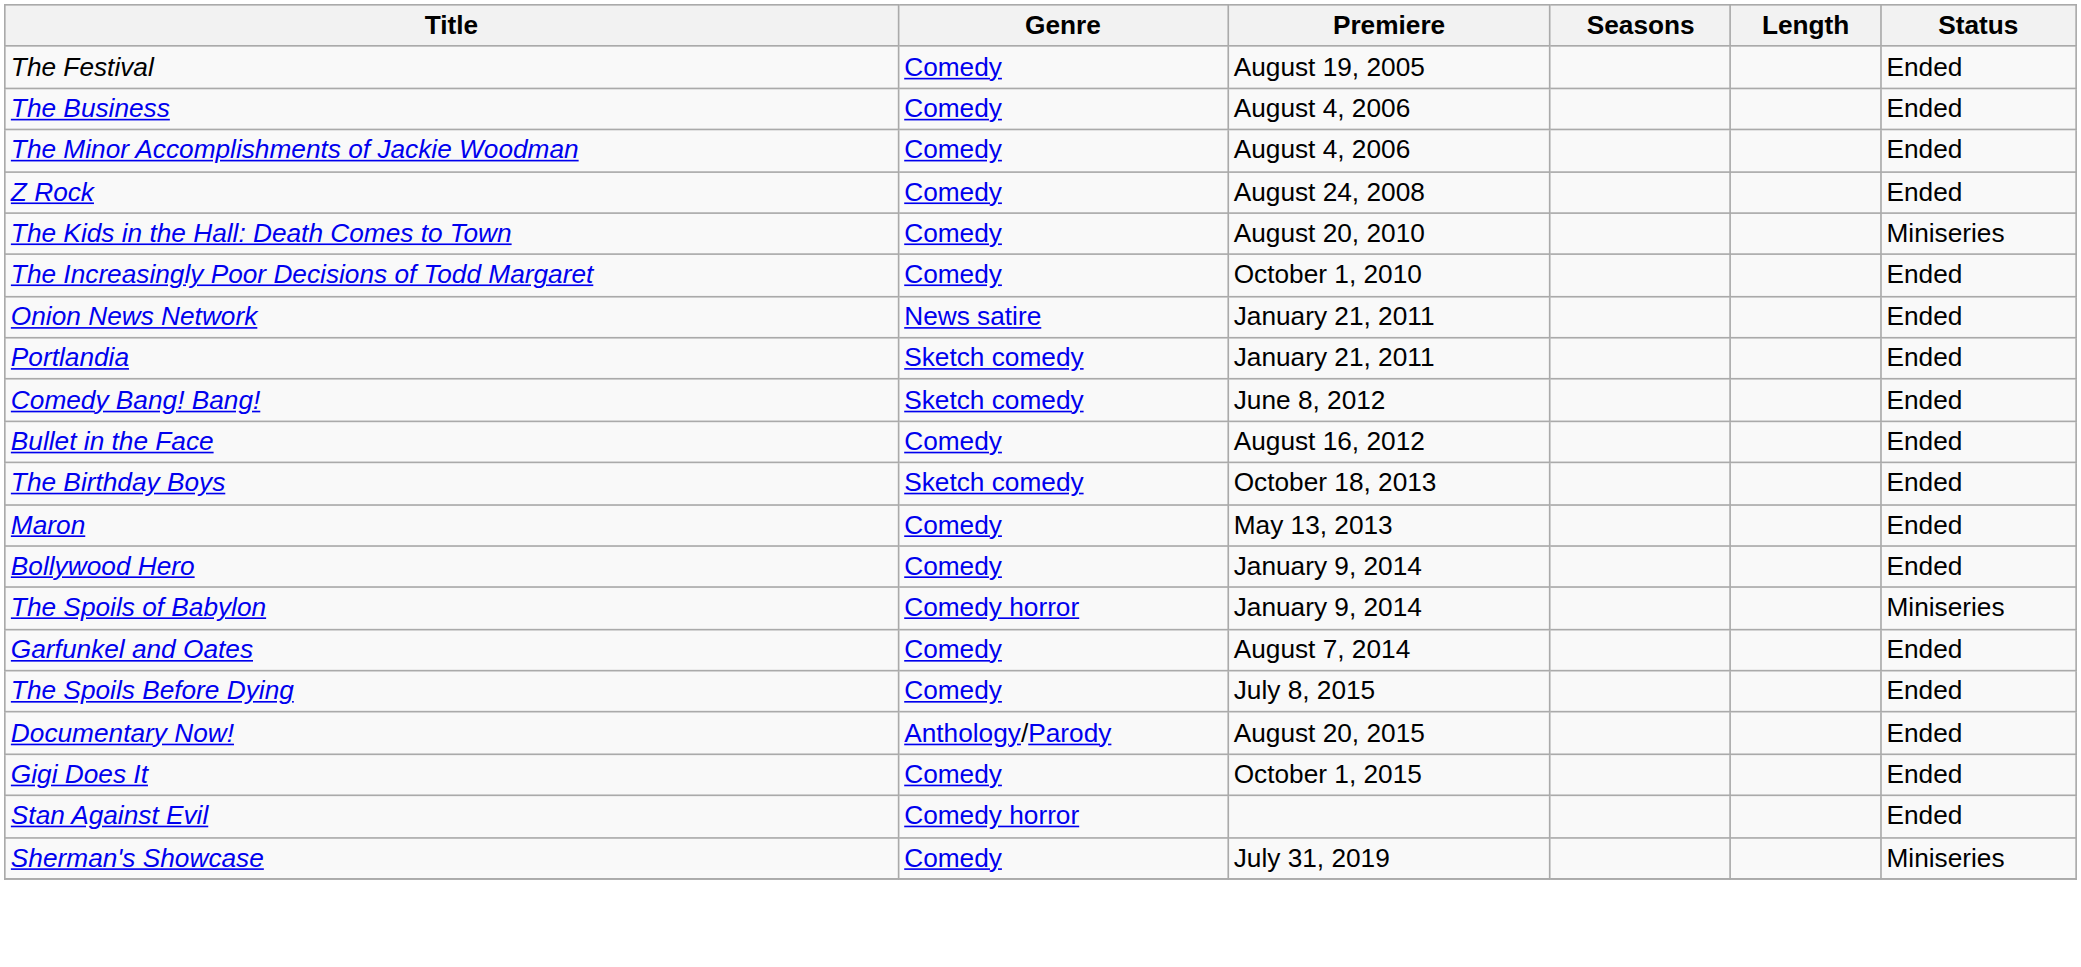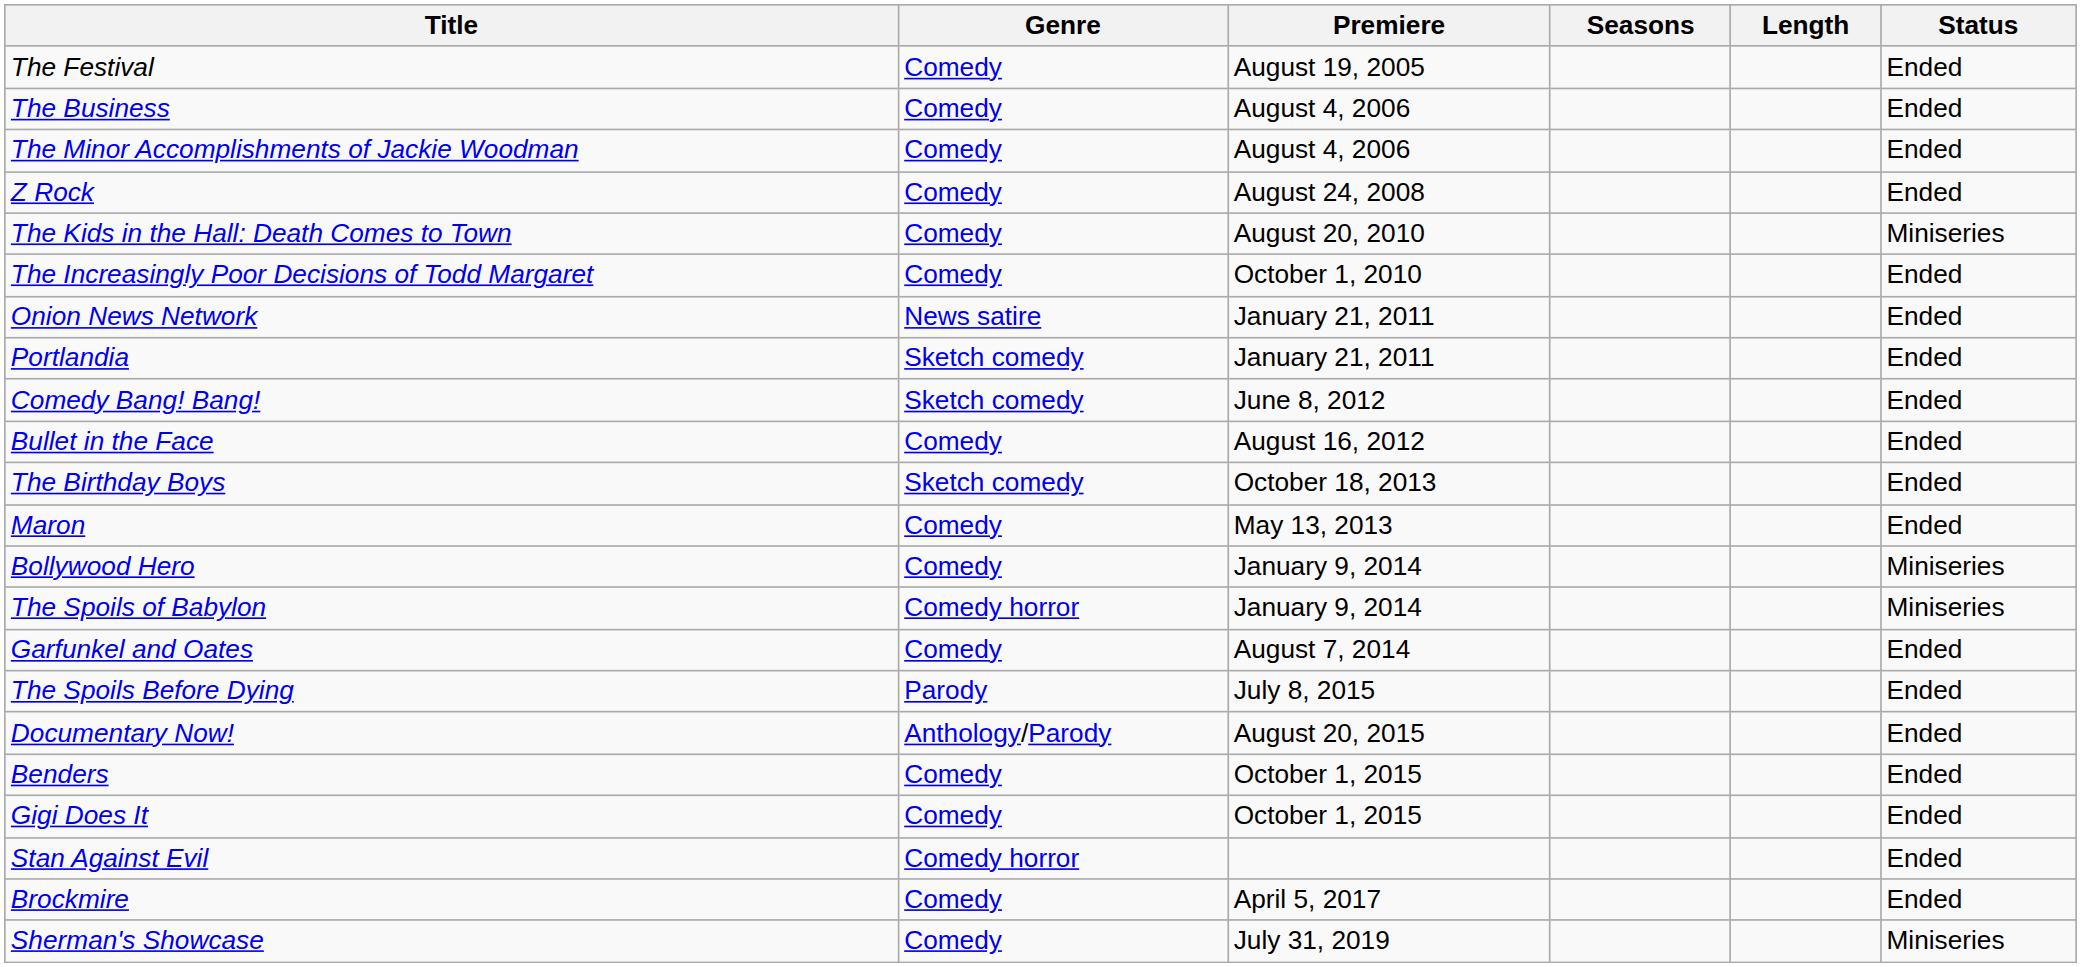Bollywood Hero | Status: Ended -> Miniseries
The Spoils Before Dying | Genre: Comedy -> Parody
+ row: Benders | Comedy | October 1, 2015 | Ended
+ row: Brockmire | Comedy | April 5, 2017 | Ended
